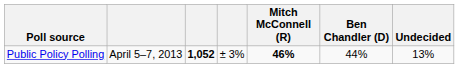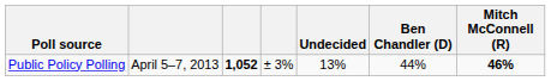columns swapped: Mitch McConnell (R) <-> Undecided
